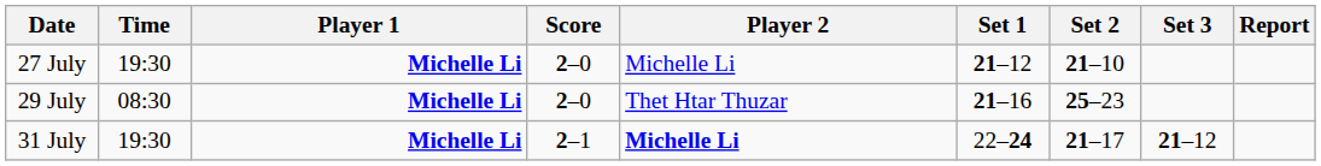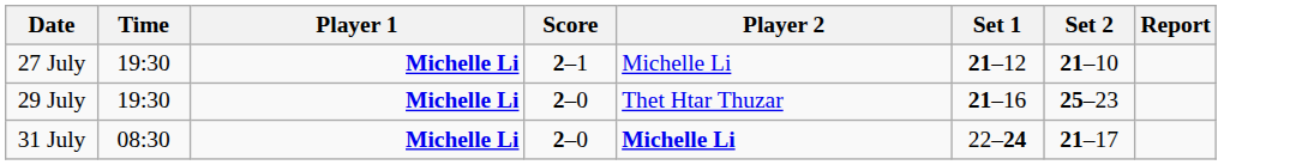- column: Set 3 | 21–12
27 July | Score: 2–0 -> 2–1
29 July | Time: 08:30 -> 19:30
31 July | Time: 19:30 -> 08:30
31 July | Score: 2–1 -> 2–0
